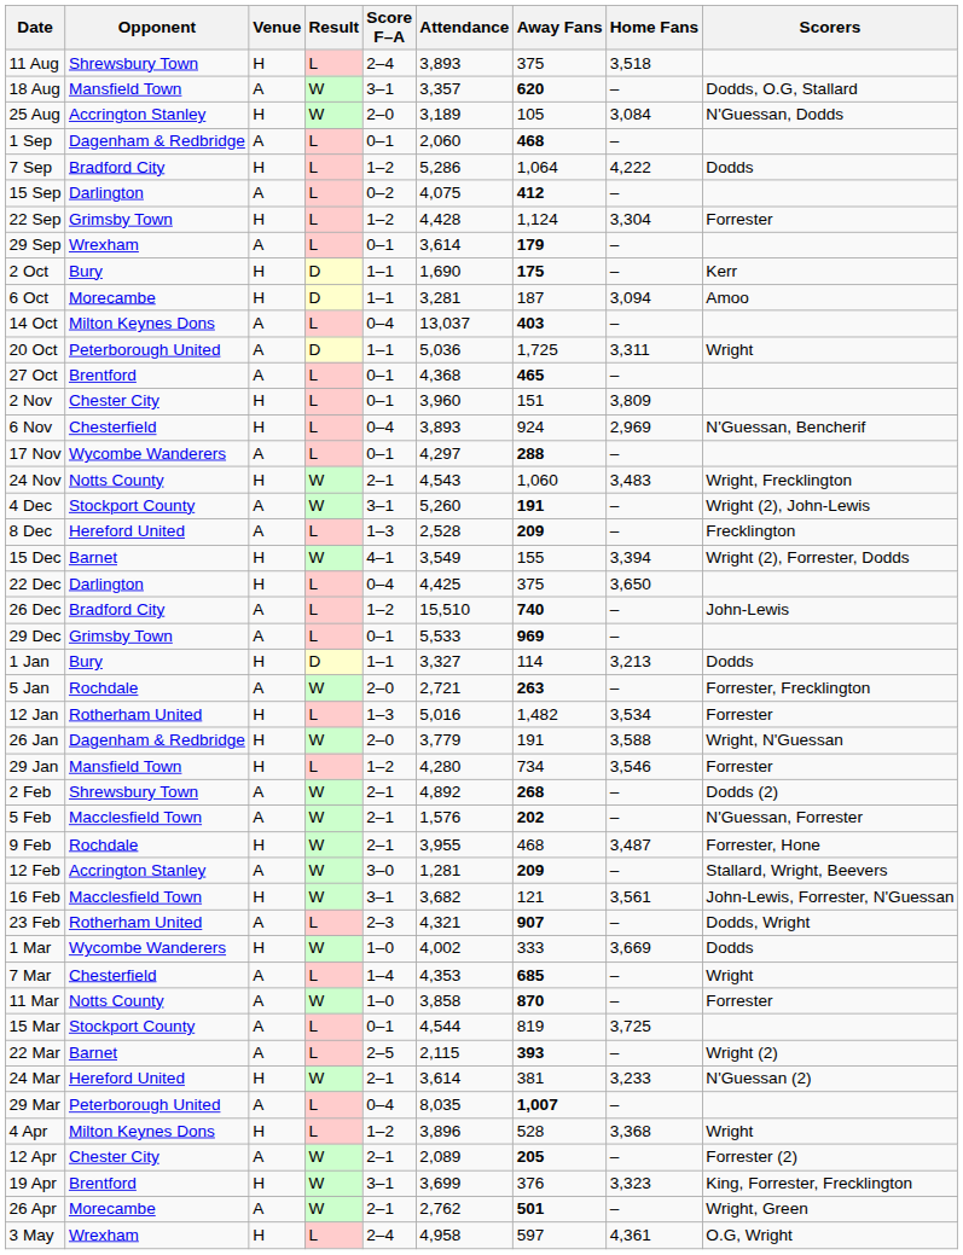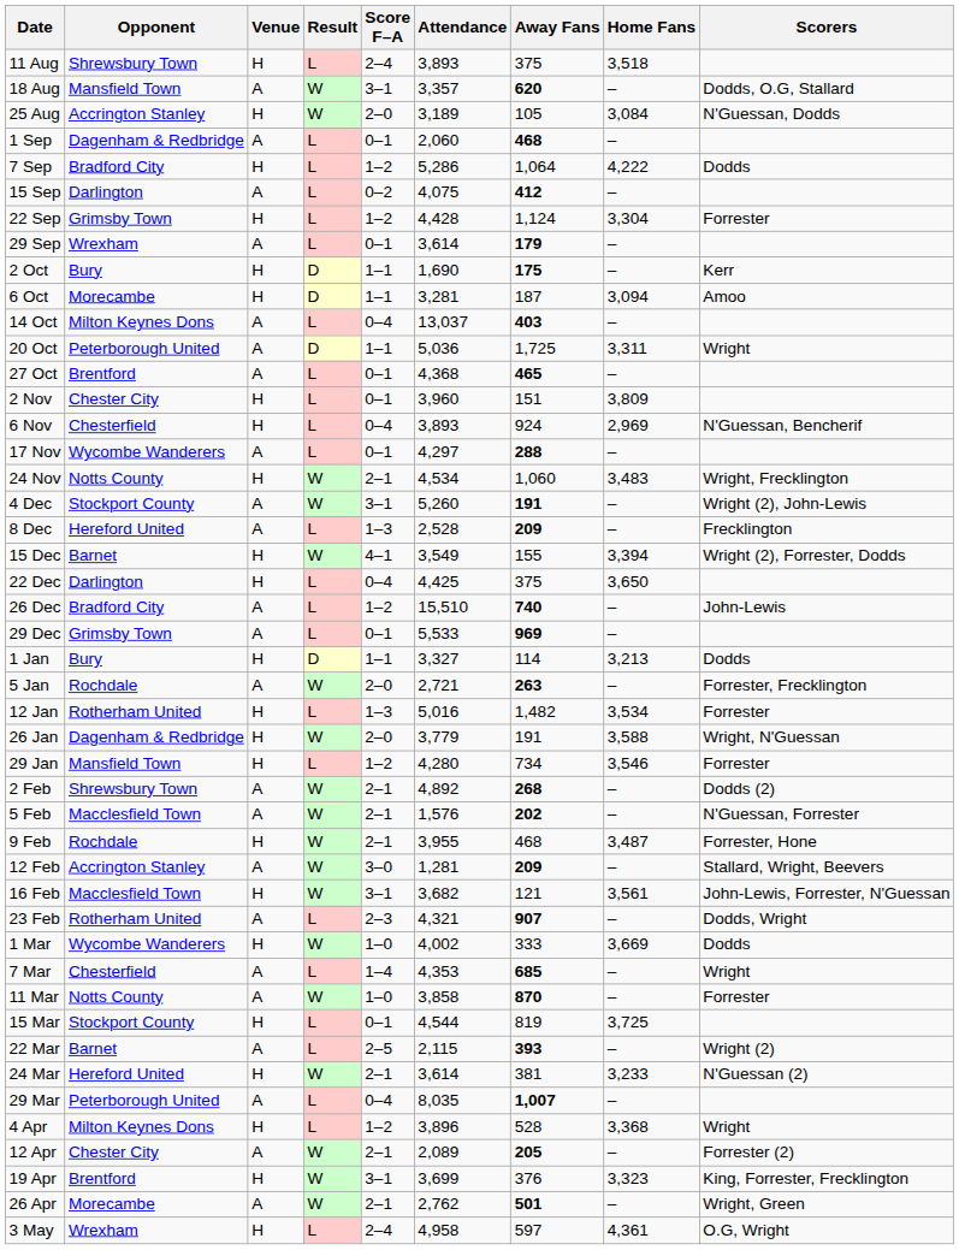24 Nov | Attendance: 4,543 -> 4,534
15 Mar | Venue: A -> H
